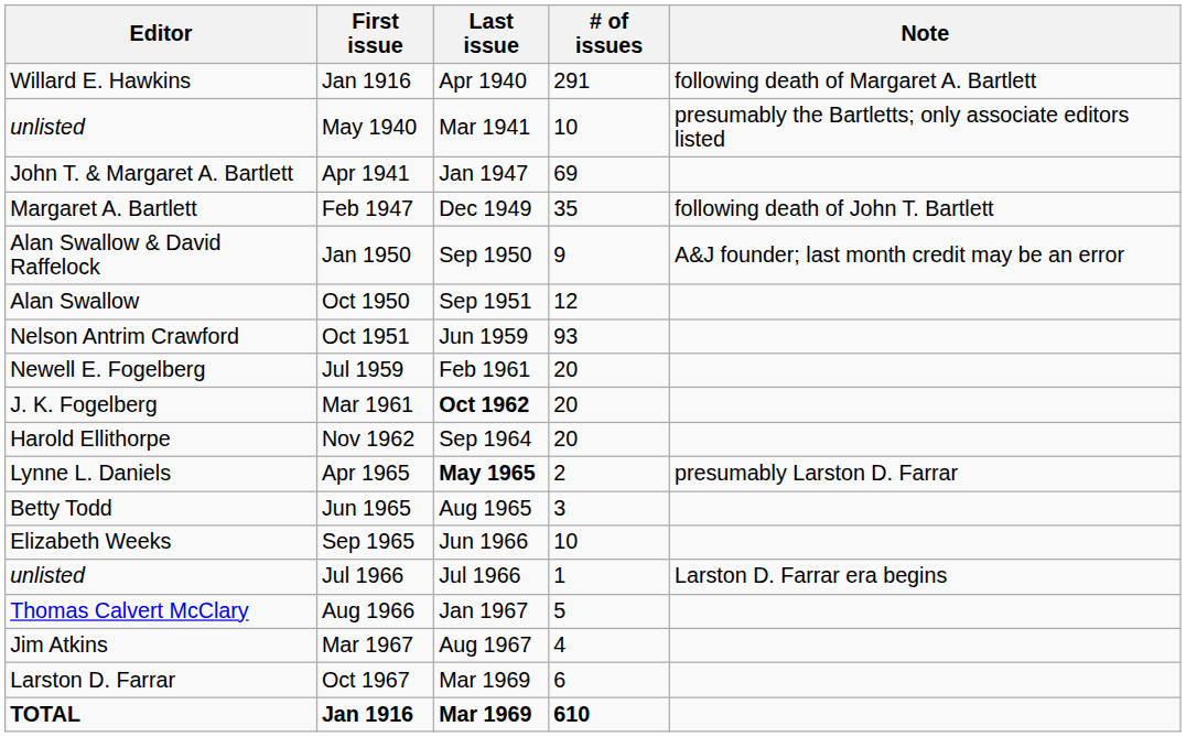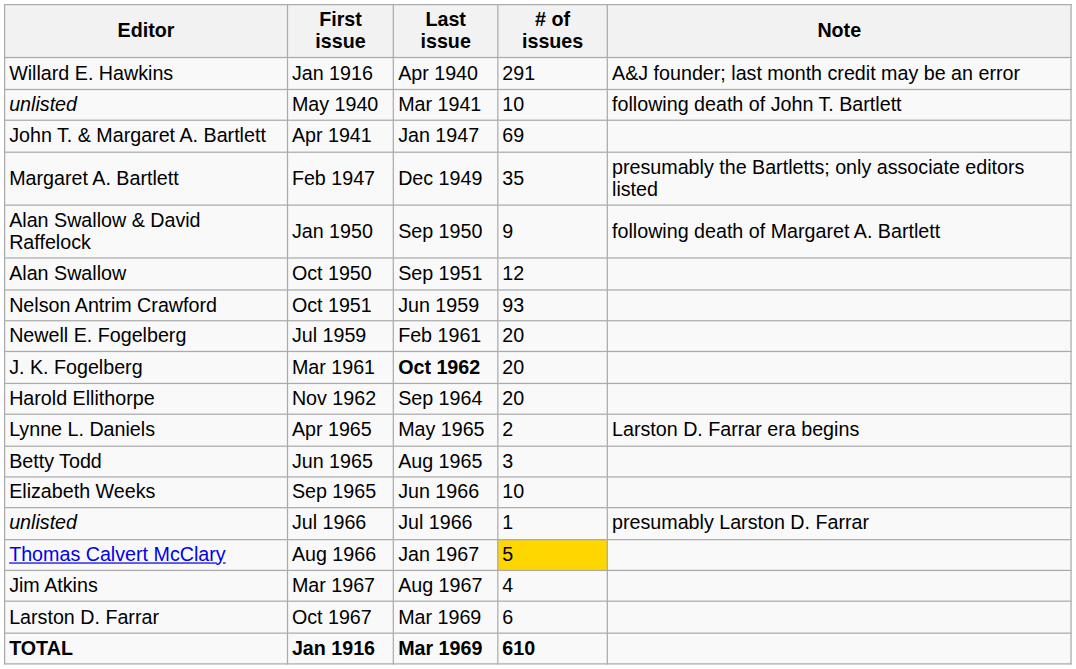Willard E. Hawkins | Note: following death of Margaret A. Bartlett -> A&J founder; last month credit may be an error
unlisted / May 1940 | Note: presumably the Bartletts; only associate editors listed -> following death of John T. Bartlett
Margaret A. Bartlett | Note: following death of John T. Bartlett -> presumably the Bartletts; only associate editors listed
Alan Swallow & David Raffelock | Note: A&J founder; last month credit may be an error -> following death of Margaret A. Bartlett
Lynne L. Daniels | Last issue: bold -> normal
Lynne L. Daniels | Note: presumably Larston D. Farrar -> Larston D. Farrar era begins
unlisted / Jul 1966 | Note: Larston D. Farrar era begins -> presumably Larston D. Farrar
Thomas Calvert McClary | # of issues: no background -> gold background
